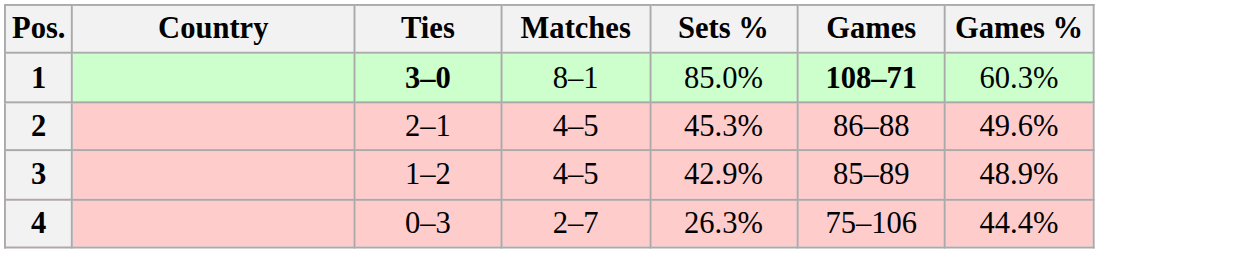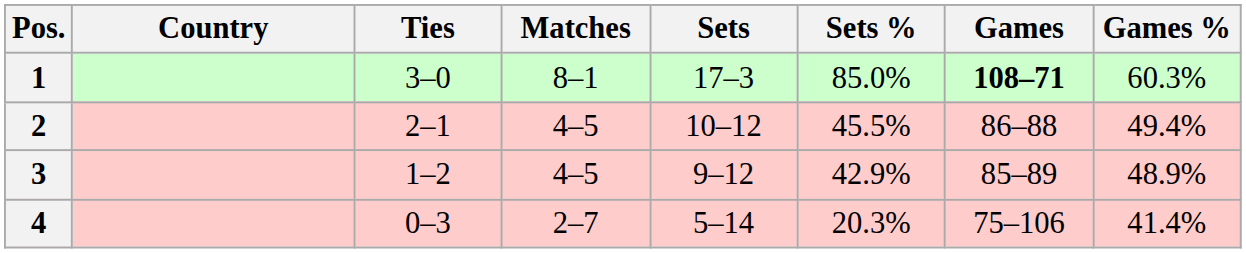+ column: Sets | 17–3 | 10–12 | 9–12 | 5–14
1 | Ties: bold -> normal
2 | Sets %: 45.3% -> 45.5%
2 | Games %: 49.6% -> 49.4%
4 | Sets %: 26.3% -> 20.3%
4 | Games %: 44.4% -> 41.4%
